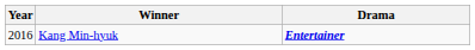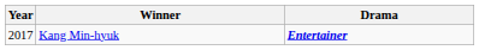Kang Min-hyuk | Year: 2016 -> 2017
